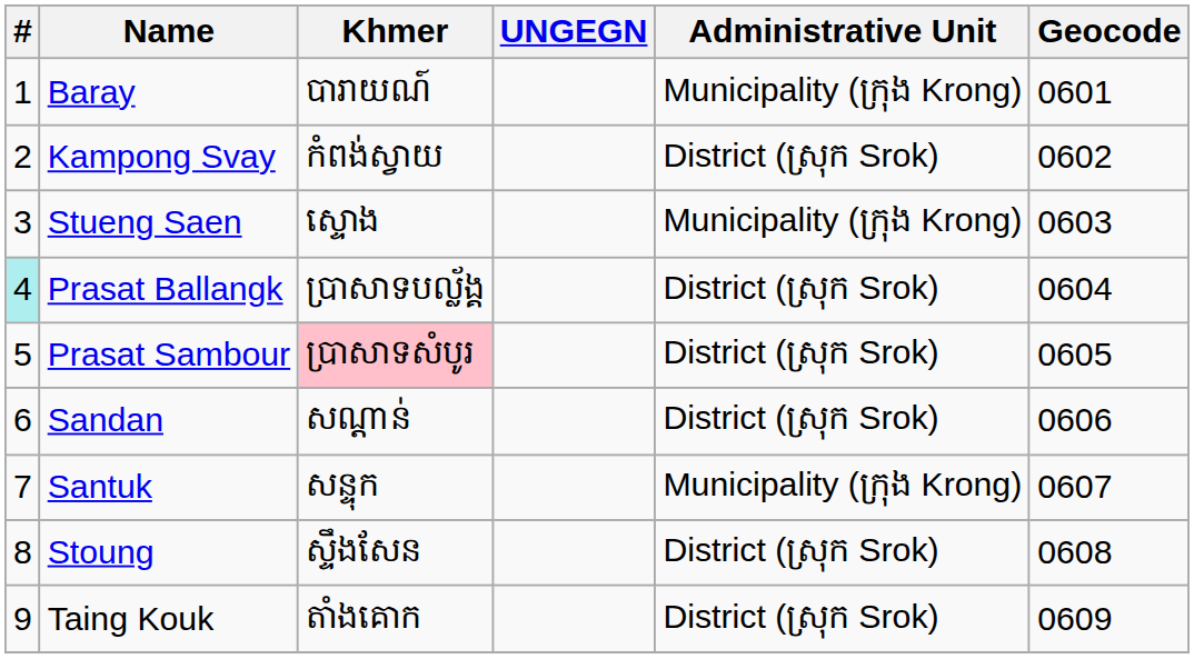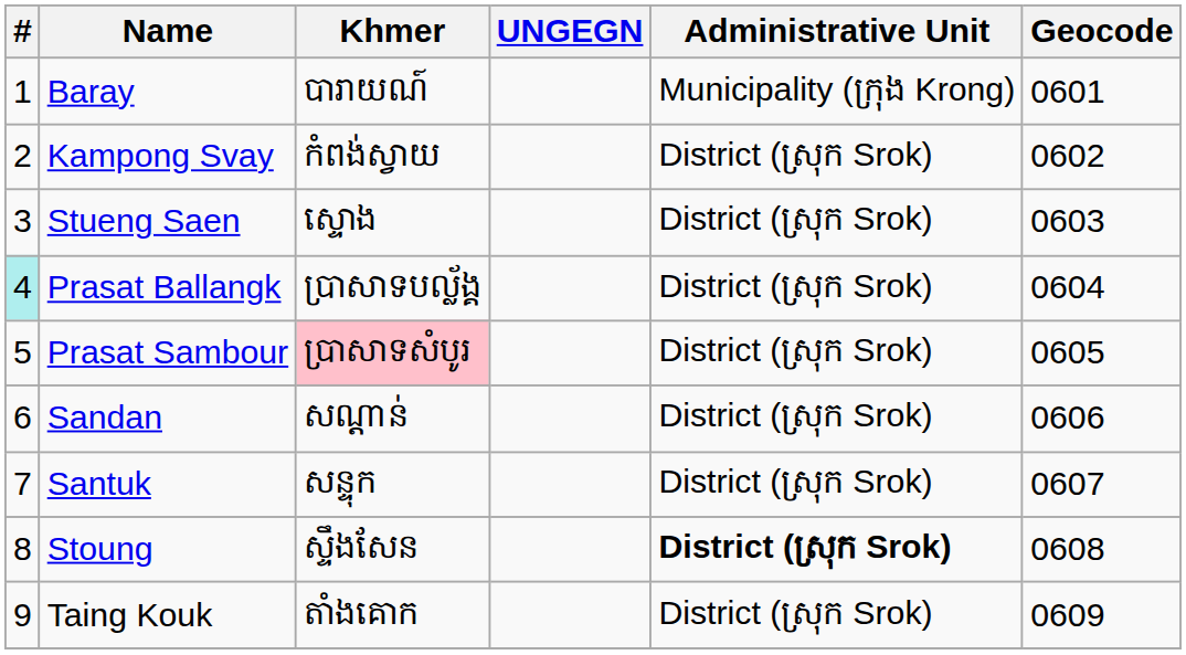Stueng Saen | Administrative Unit: Municipality (ក្រុង Krong) -> District (ស្រុក Srok)
Santuk | Administrative Unit: Municipality (ក្រុង Krong) -> District (ស្រុក Srok)
Stoung | Administrative Unit: normal -> bold
